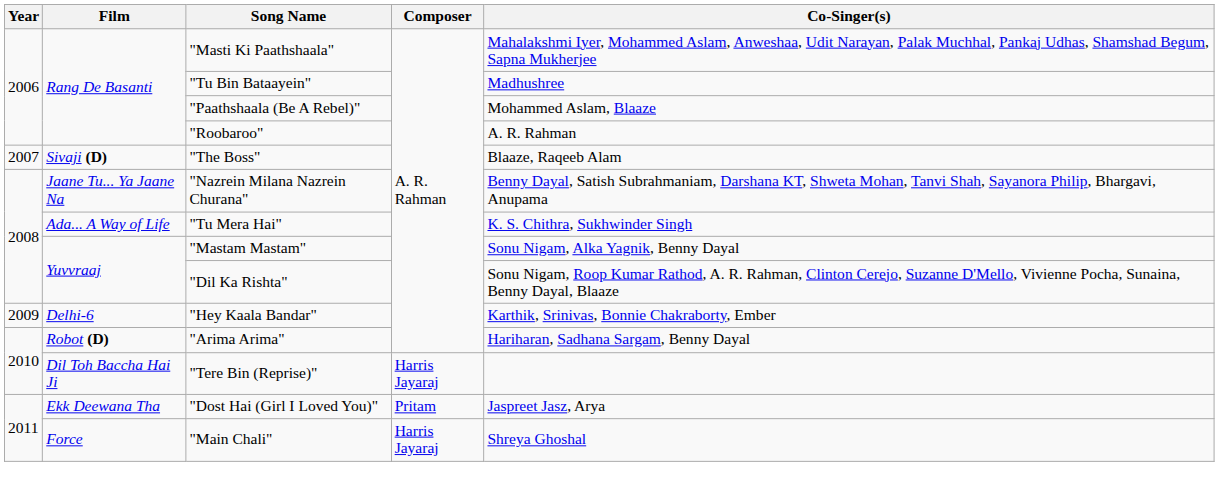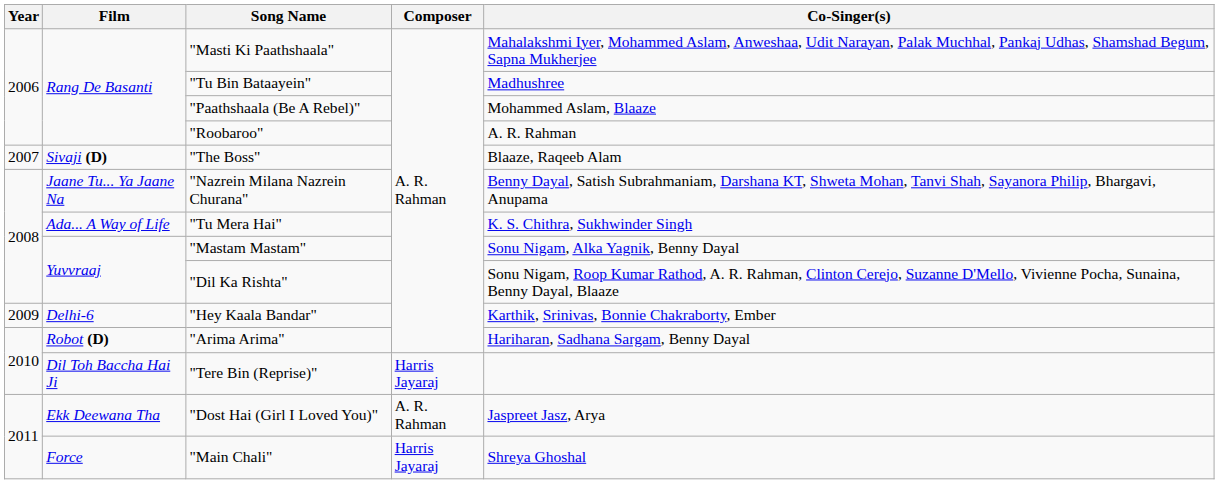"Dost Hai (Girl I Loved You)" | Composer: Pritam -> A. R. Rahman
